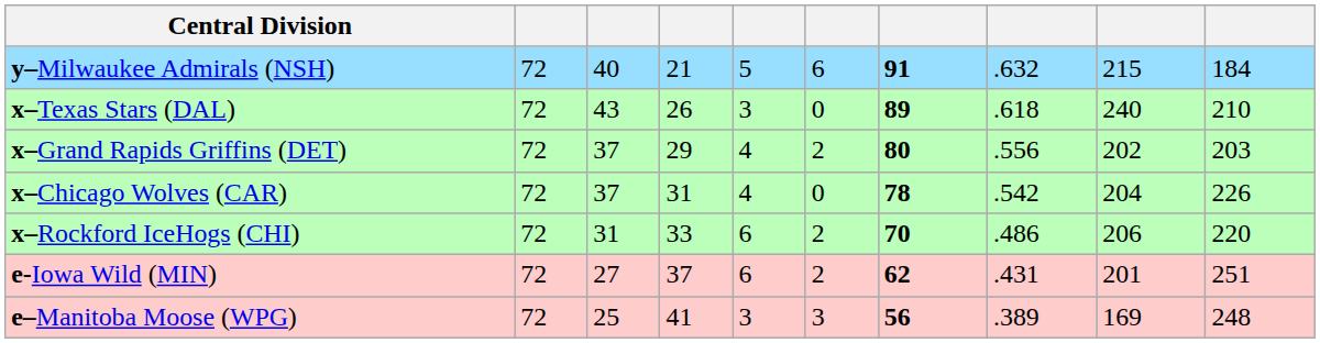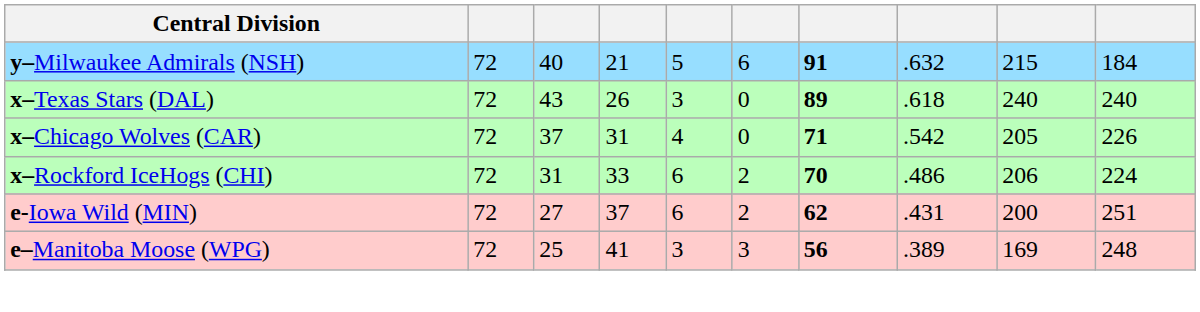x–Texas Stars (DAL) | column 10: 210 -> 240
- row: x–Grand Rapids Griffins (DET) | 72 | 37 | 29 | 4 | 2 | 80 | .556 | 202 | 203
x–Chicago Wolves (CAR) | column 7: 78 -> 71
x–Chicago Wolves (CAR) | column 9: 204 -> 205
x–Rockford IceHogs (CHI) | column 10: 220 -> 224
e-Iowa Wild (MIN) | column 9: 201 -> 200
